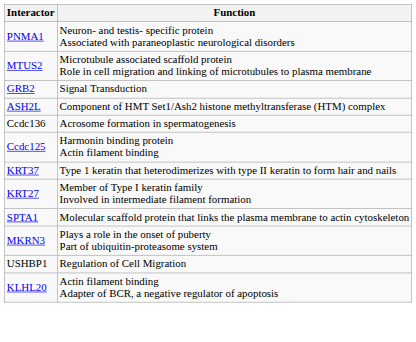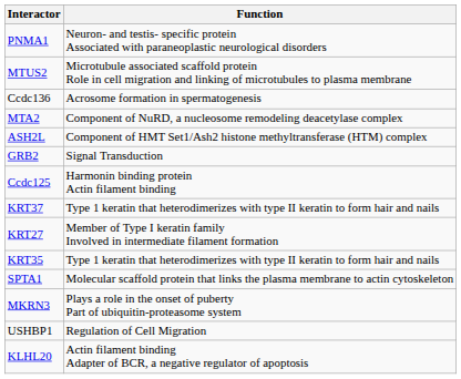rows swapped: GRB2 <-> Ccdc136
+ row: MTA2 | Component of NuRD, a nucleosome remodeling deacetylase complex
+ row: KRT35 | Type 1 keratin that heterodimerizes with type II keratin to form hair and nails
